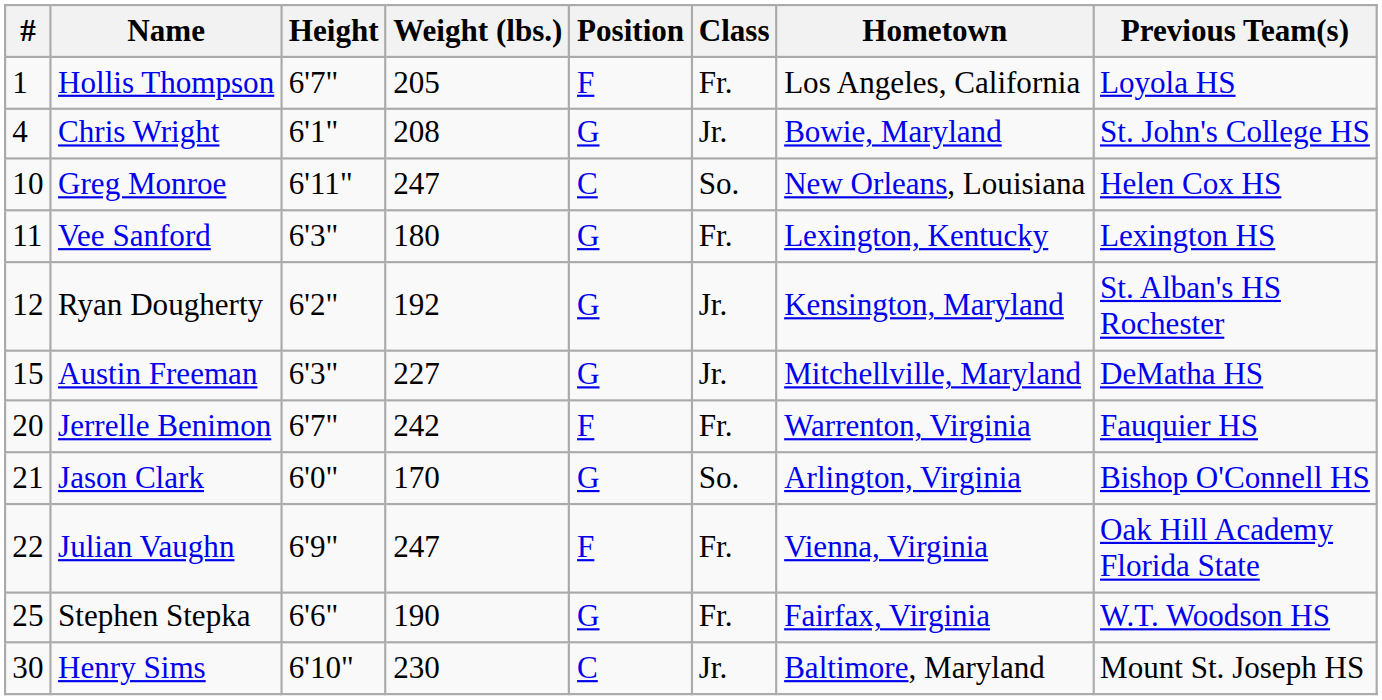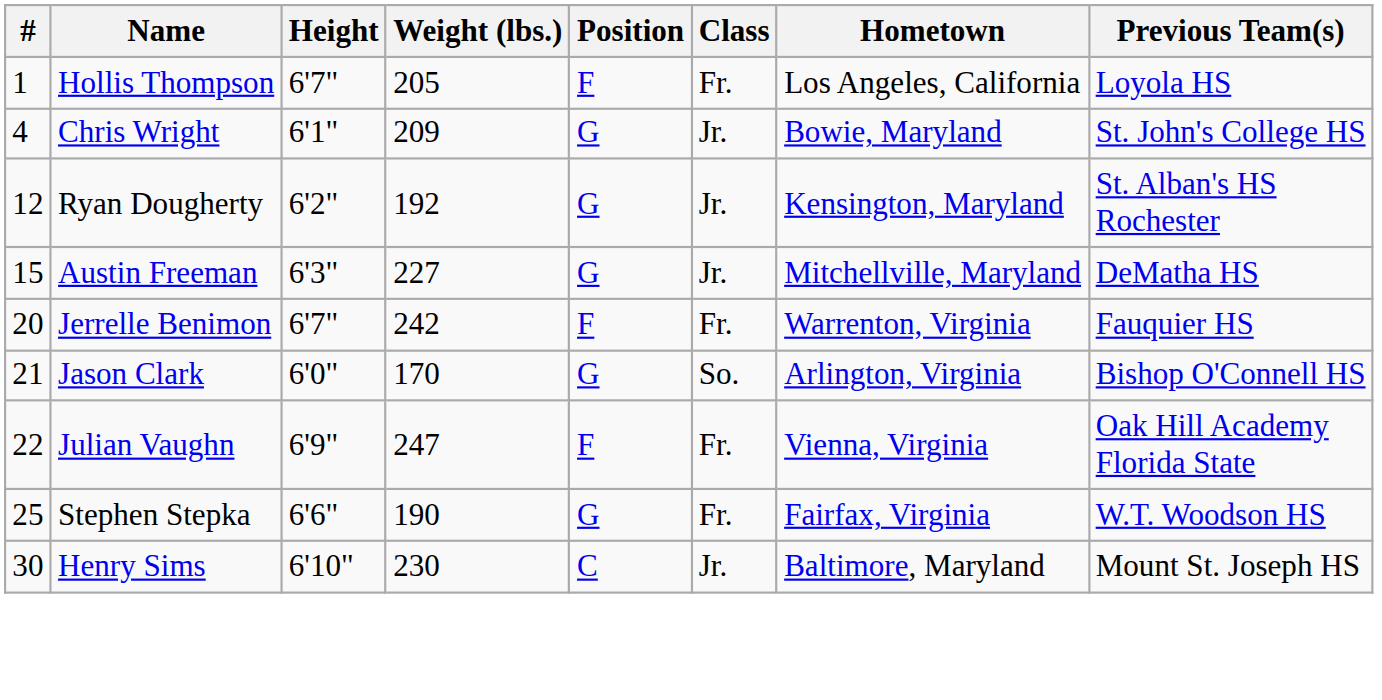Chris Wright | Weight (lbs.): 208 -> 209
- row: 10 | Greg Monroe | 6'11" | 247 | C | So. | New Orleans, Louisiana | Helen Cox HS
- row: 11 | Vee Sanford | 6'3" | 180 | G | Fr. | Lexington, Kentucky | Lexington HS
